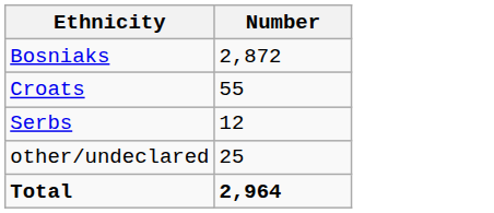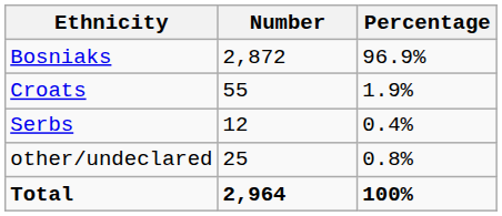+ column: Percentage | 96.9% | 1.9% | 0.4% | 0.8% | 100%
